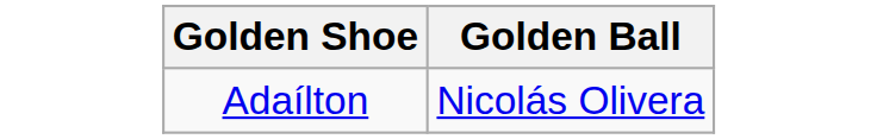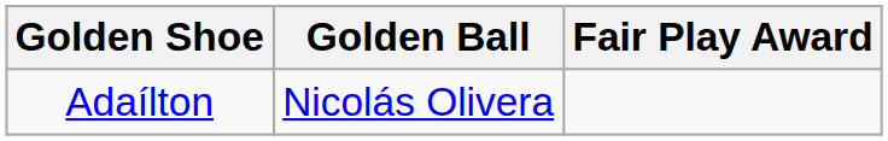+ column: Fair Play Award
